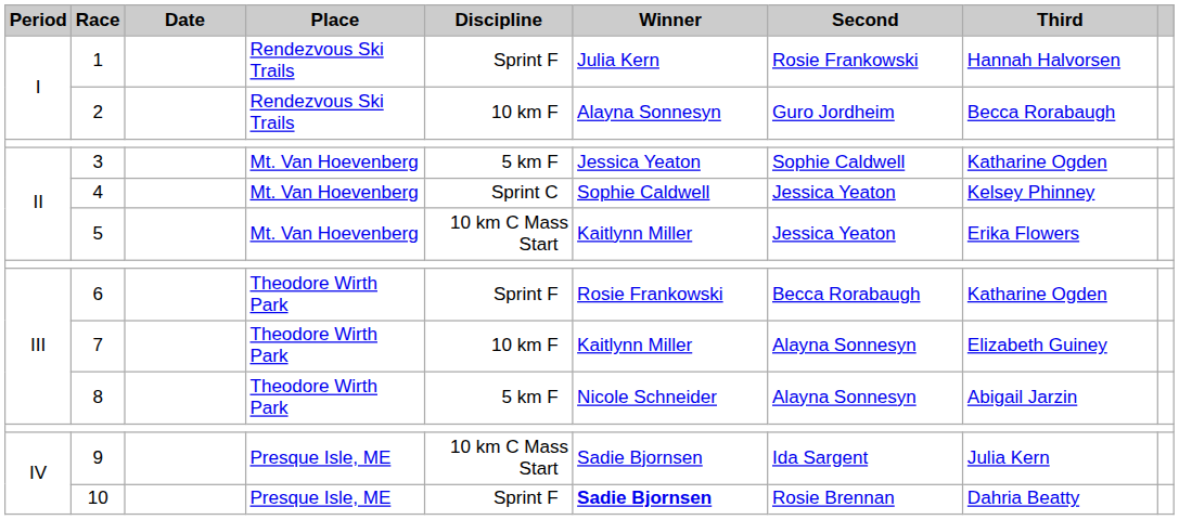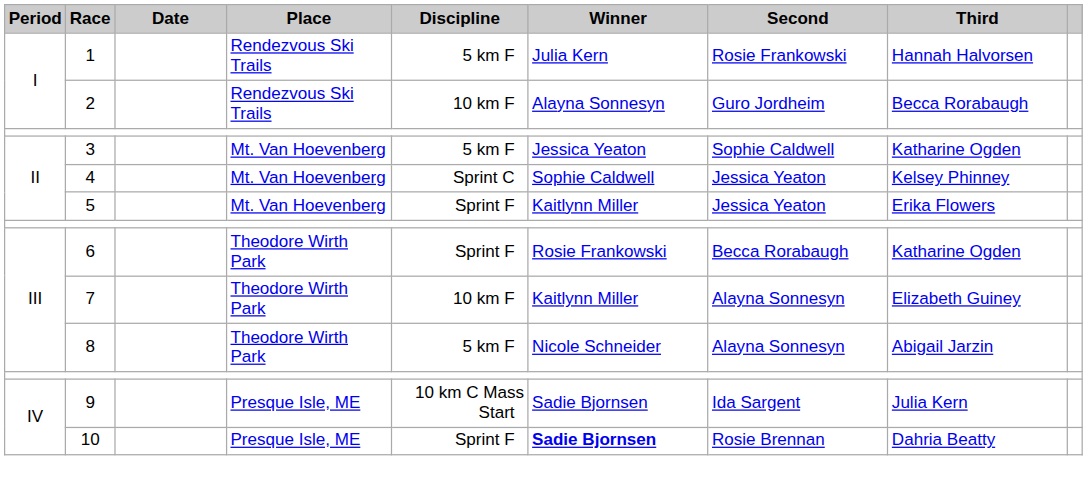1 | Discipline: Sprint F -> 5 km F
5 | Discipline: 10 km C Mass Start -> Sprint F
